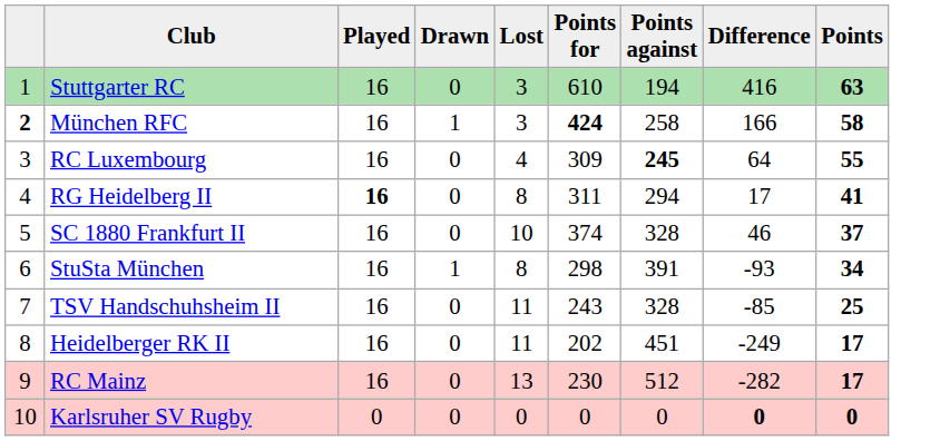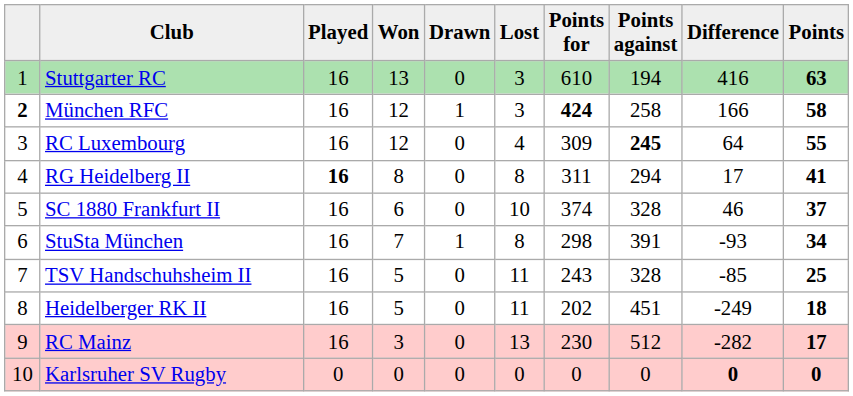+ column: Won | 13 | 12 | 12 | 8 | 6 | 7 | 5 | 5 | 3 | 0
Heidelberger RK II | Points: 17 -> 18
